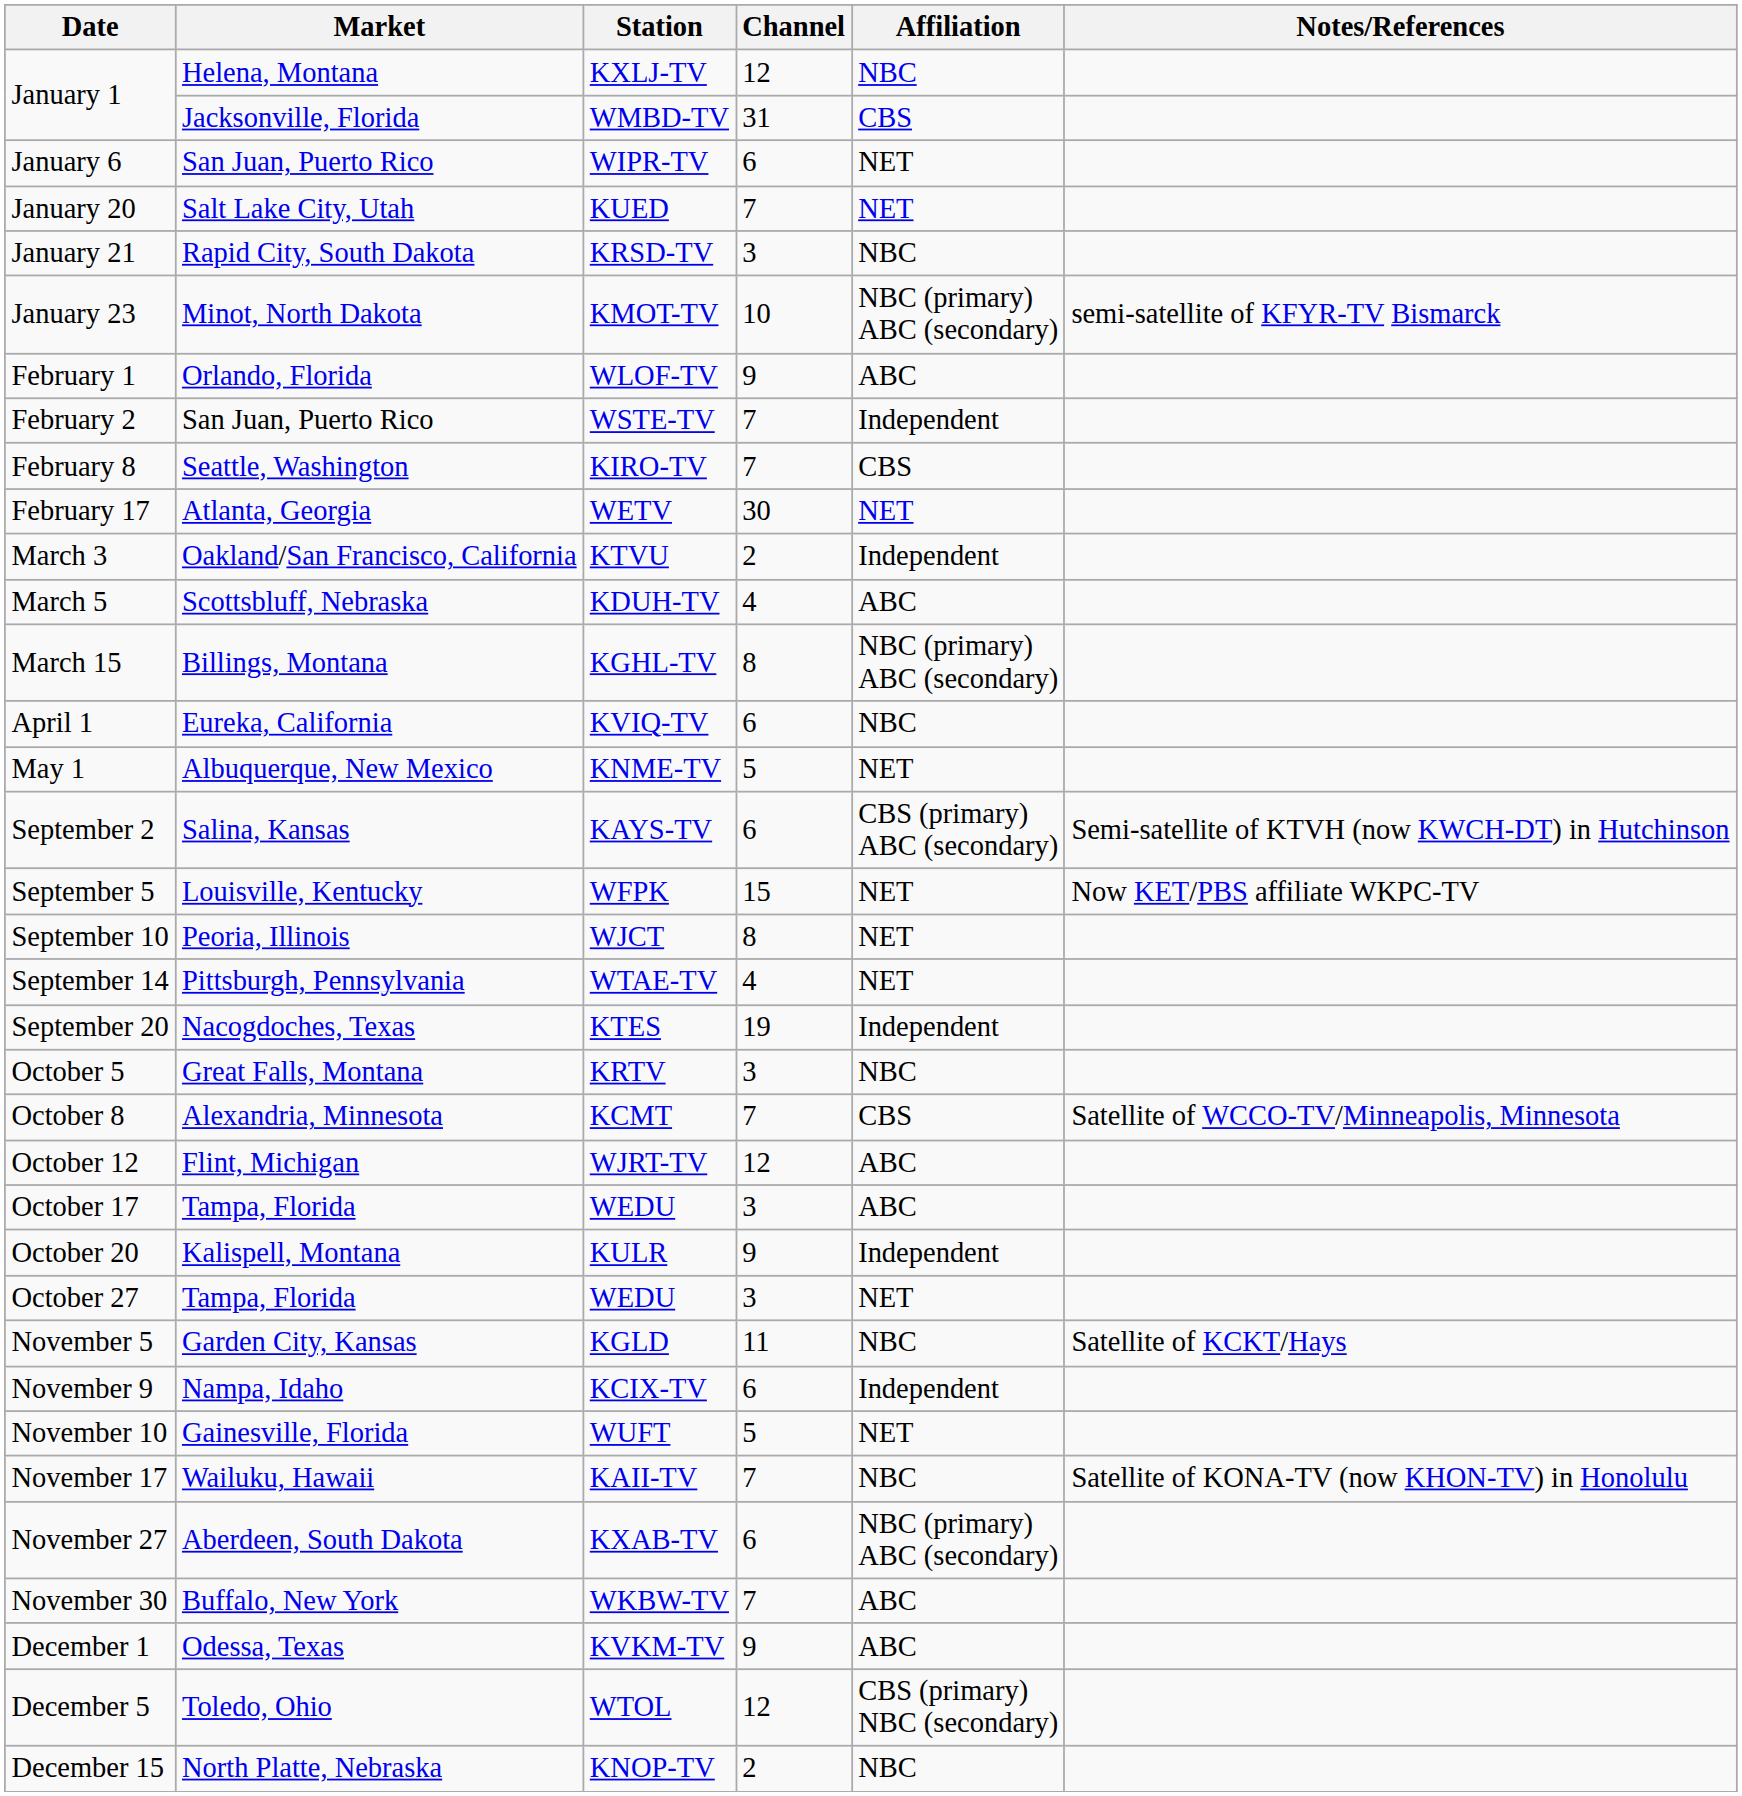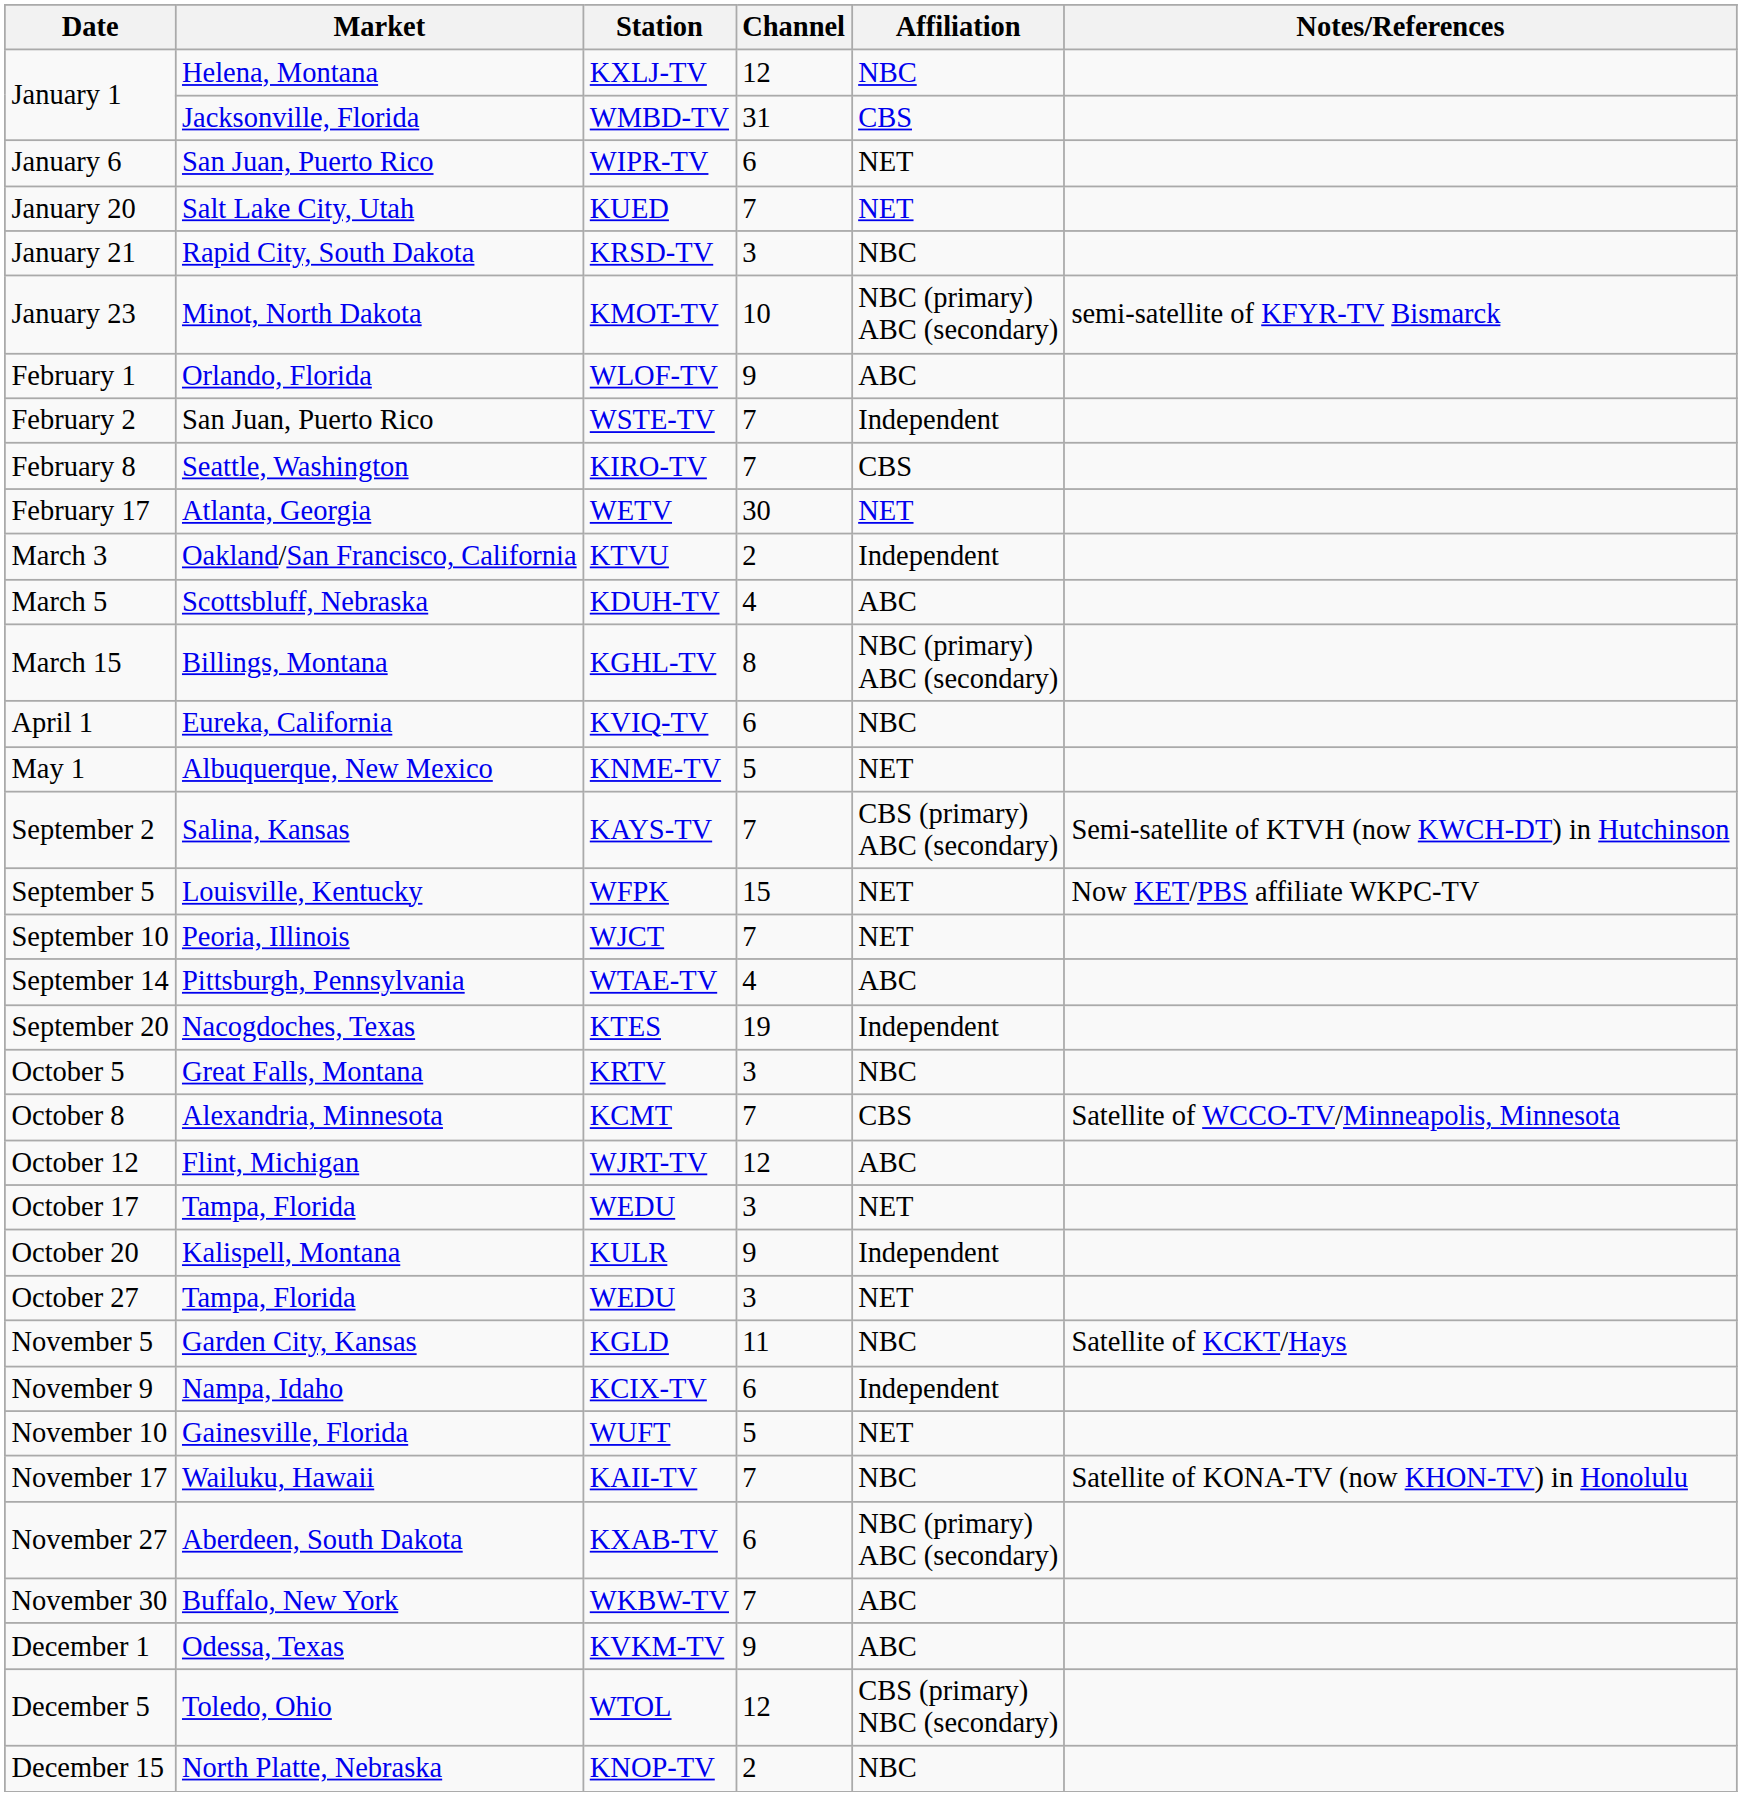September 2 | Channel: 6 -> 7
September 10 | Channel: 8 -> 7
September 14 | Affiliation: NET -> ABC
October 17 | Affiliation: ABC -> NET
